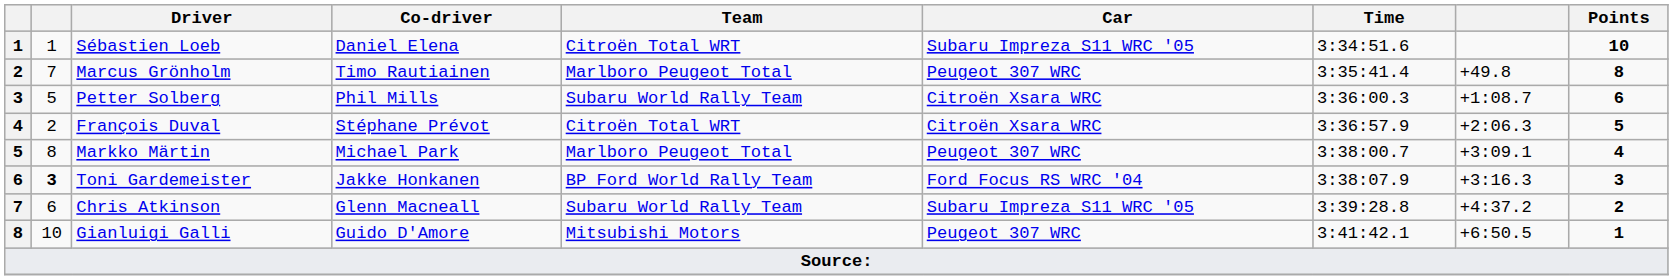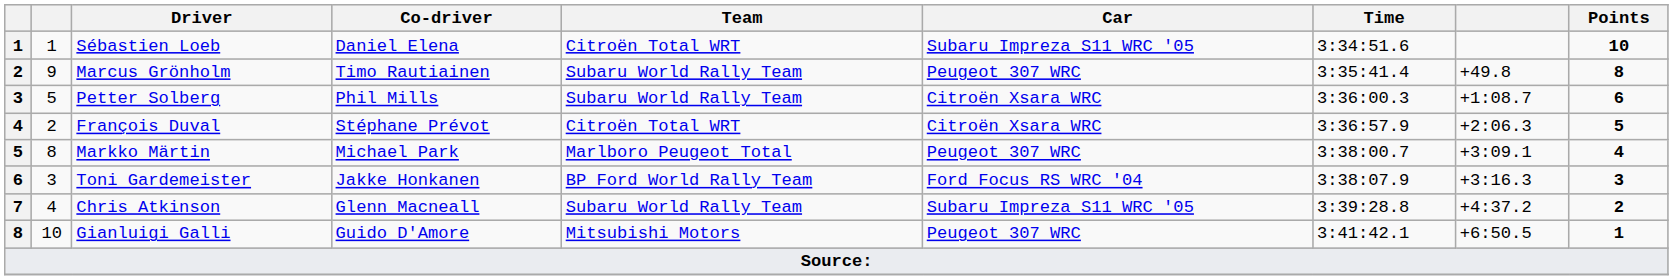Marcus Grönholm | column 2: 7 -> 9
Marcus Grönholm | Team: Marlboro Peugeot Total -> Subaru World Rally Team
Toni Gardemeister | column 2: bold -> normal
Chris Atkinson | column 2: 6 -> 4
